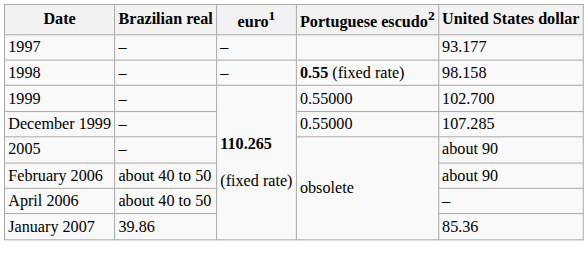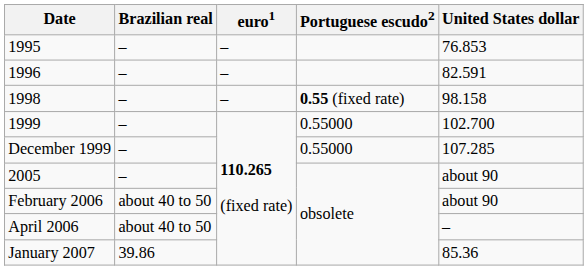+ row: 1995 | – | – | 76.853
+ row: 1996 | – | – | 82.591
- row: 1997 | – | – | 93.177
